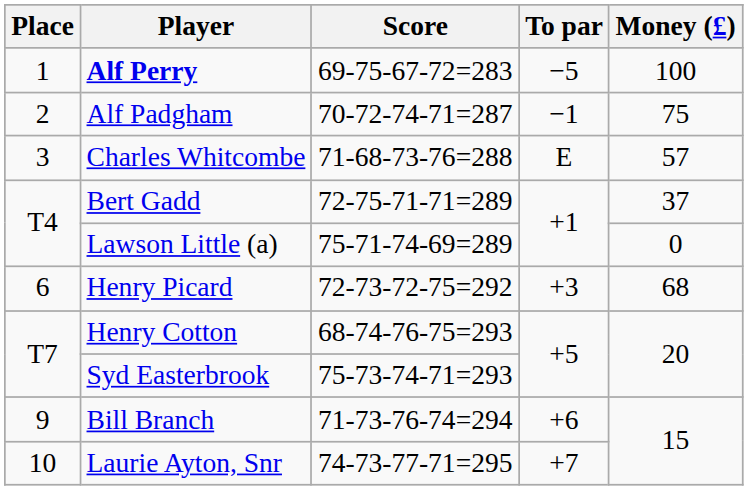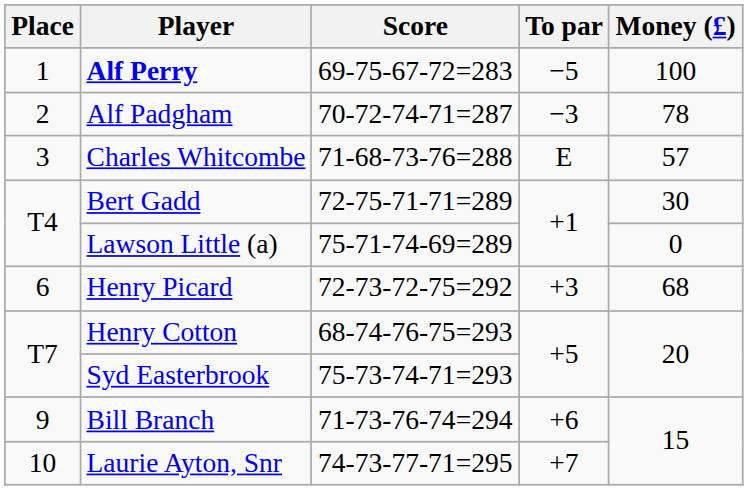Alf Padgham | To par: −1 -> −3
Alf Padgham | Money (£): 75 -> 78
Bert Gadd | Money (£): 37 -> 30
